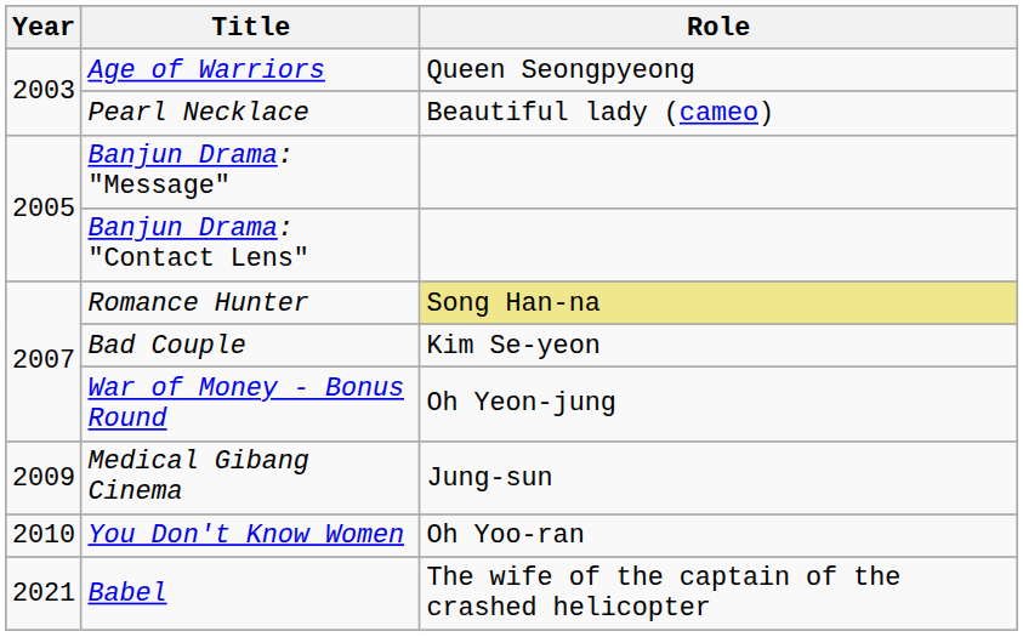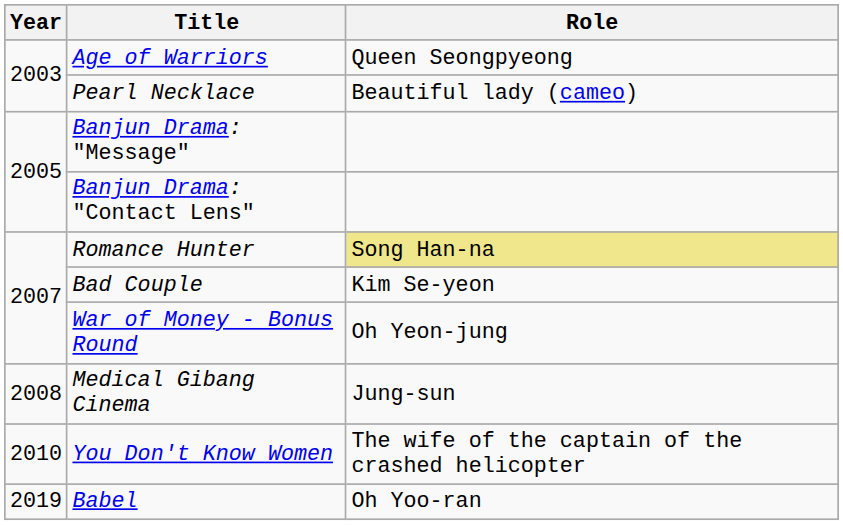Medical Gibang Cinema | Year: 2009 -> 2008
You Don't Know Women | Role: Oh Yoo-ran -> The wife of the captain of the crashed helicopter
Babel | Year: 2021 -> 2019
Babel | Role: The wife of the captain of the crashed helicopter -> Oh Yoo-ran
